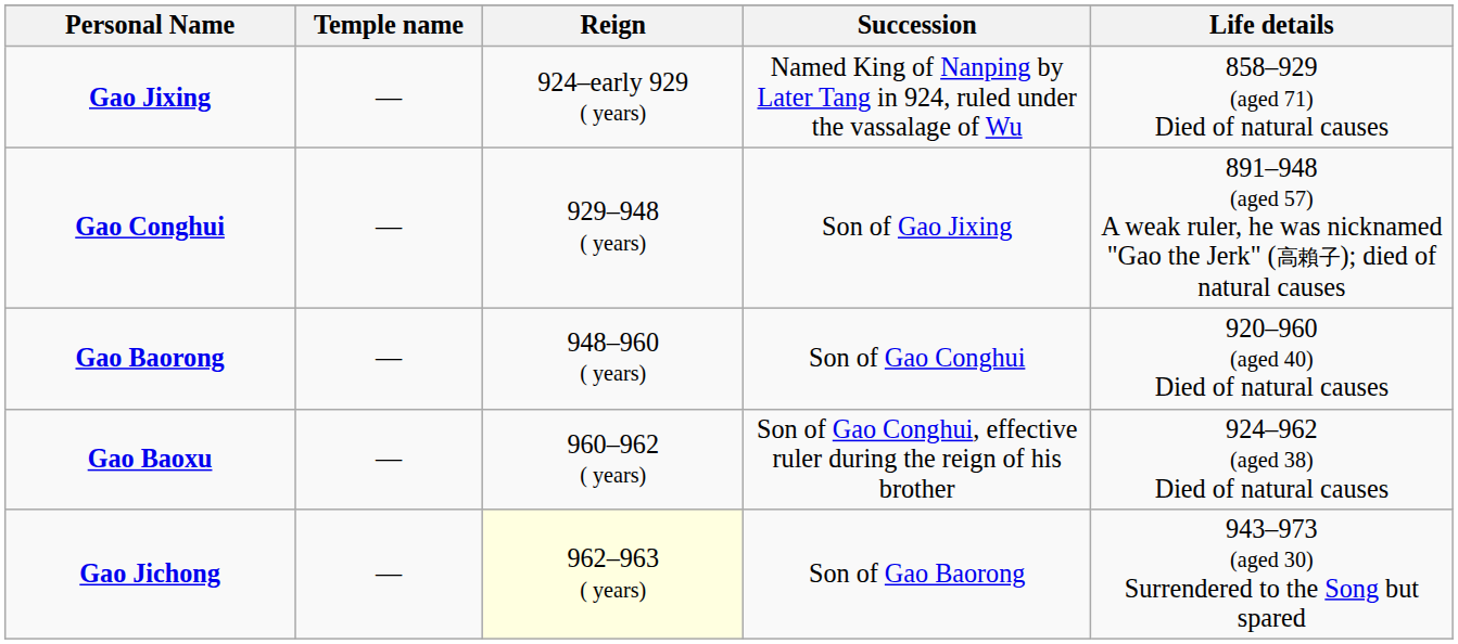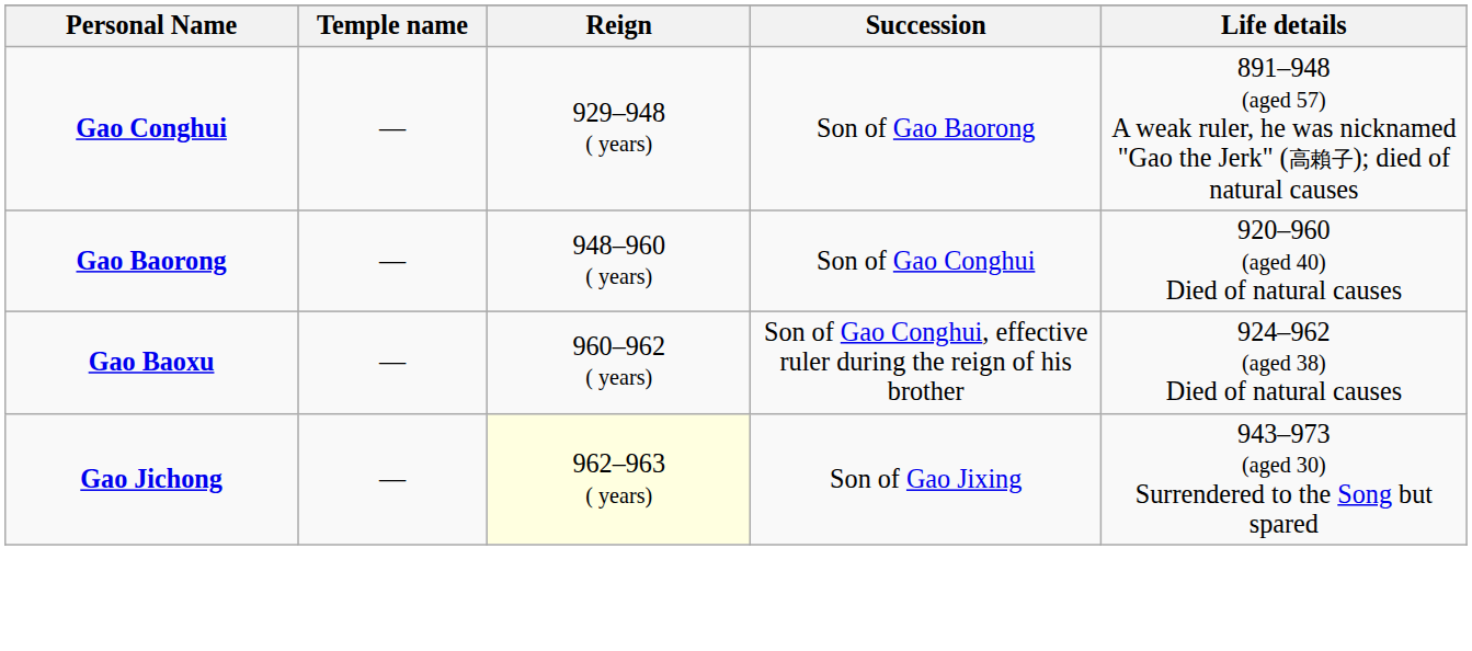- row: Gao Jixing | — | 924–early 929 ( years) | Named King of Nanping by Later Tang in 924, ruled under the vassalage of Wu | 858–929 (aged 71) Died of natural causes
Gao Conghui | Succession: Son of Gao Jixing -> Son of Gao Baorong
Gao Jichong | Succession: Son of Gao Baorong -> Son of Gao Jixing
